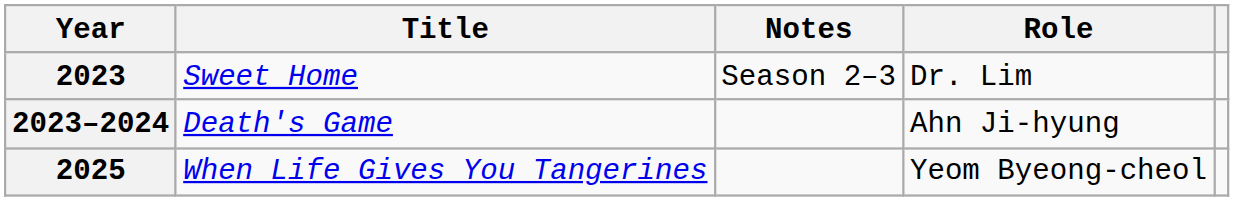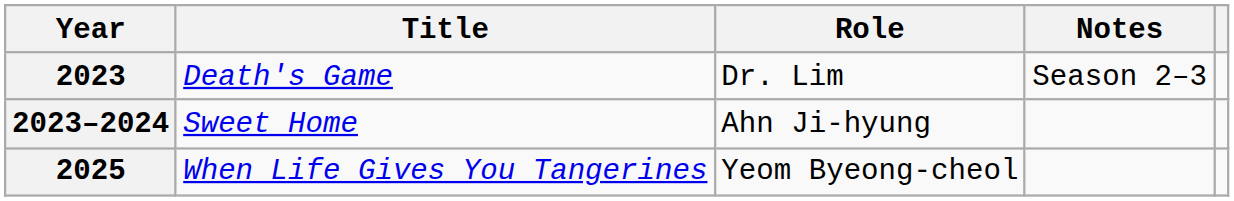columns swapped: Role <-> Notes
2023 | Title: Sweet Home -> Death's Game
2023–2024 | Title: Death's Game -> Sweet Home
